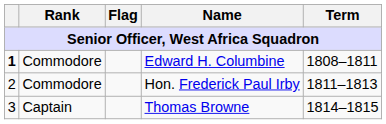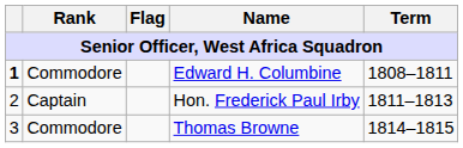Hon. Frederick Paul Irby | Rank: Commodore -> Captain
Thomas Browne | Rank: Captain -> Commodore
